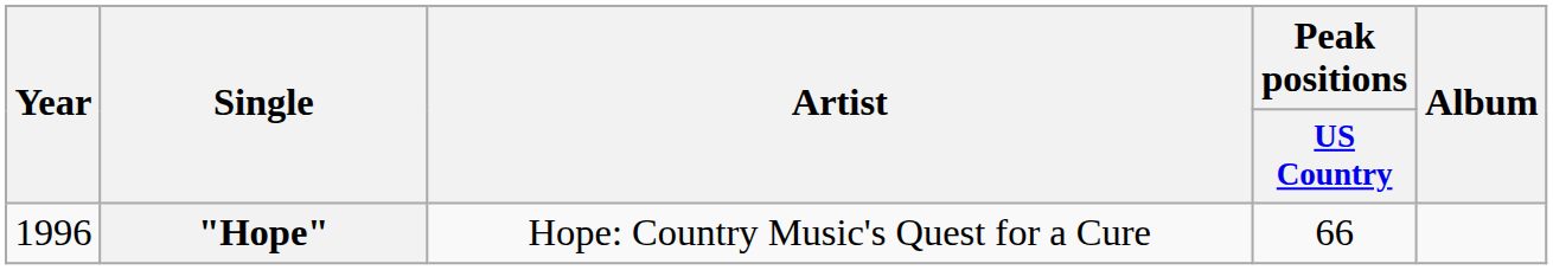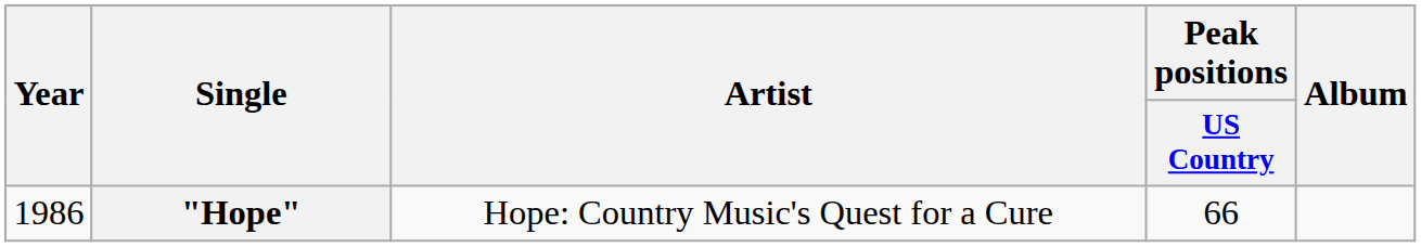"Hope" | Year: 1996 -> 1986
